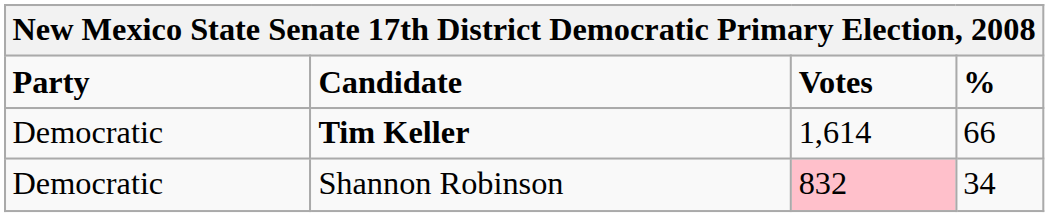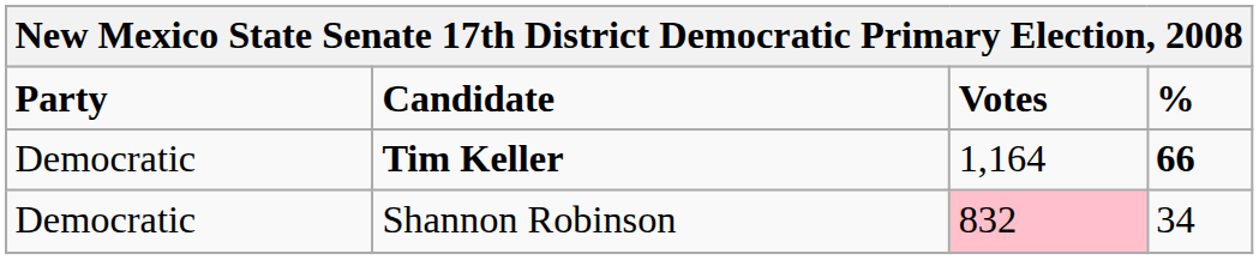Tim Keller | Votes: 1,614 -> 1,164
Tim Keller | %: normal -> bold
